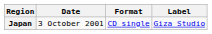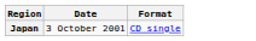- column: Label | Giza Studio
